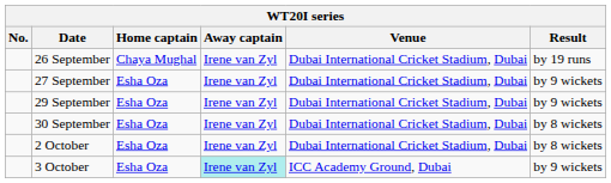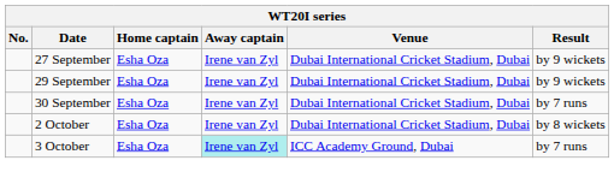- row: 26 September | Chaya Mughal | Irene van Zyl | Dubai International Cricket Stadium, Dubai | by 19 runs
30 September | Result: by 8 wickets -> by 7 runs
3 October | Result: by 9 wickets -> by 7 runs
